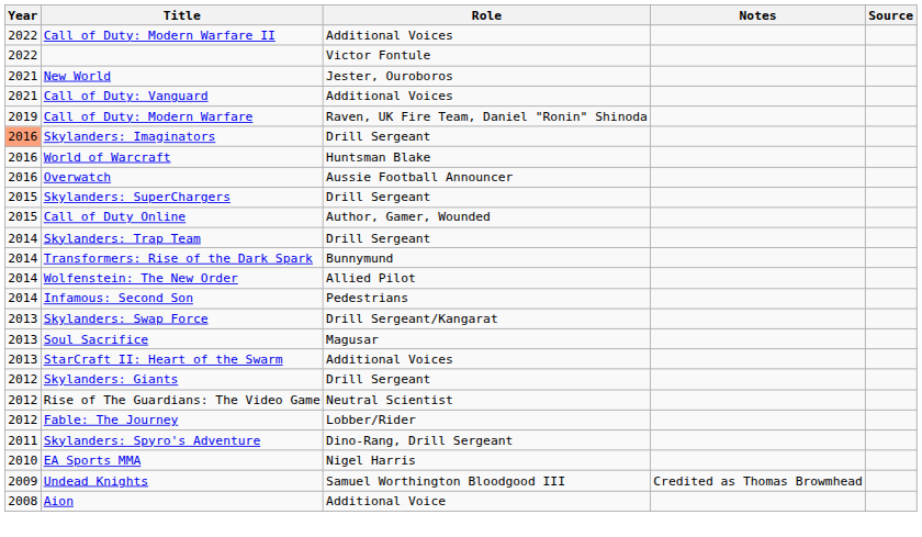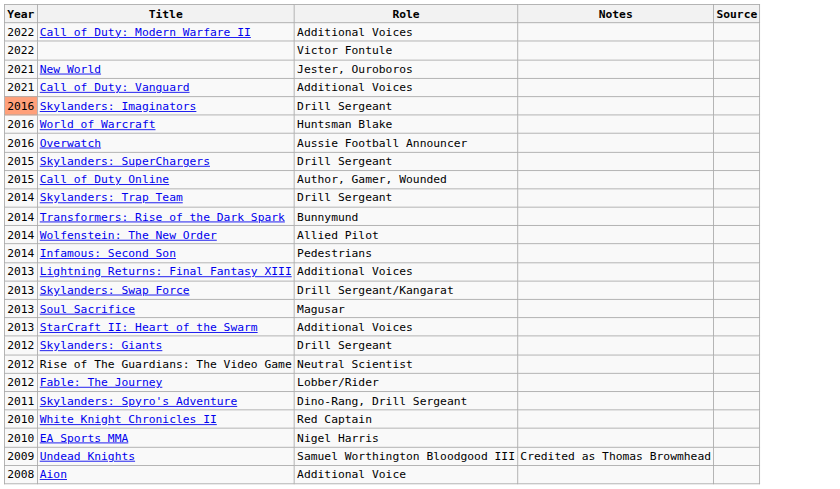- row: 2019 | Call of Duty: Modern Warfare | Raven, UK Fire Team, Daniel "Ronin" Shinoda
+ row: 2013 | Lightning Returns: Final Fantasy XIII | Additional Voices
+ row: 2010 | White Knight Chronicles II | Red Captain
